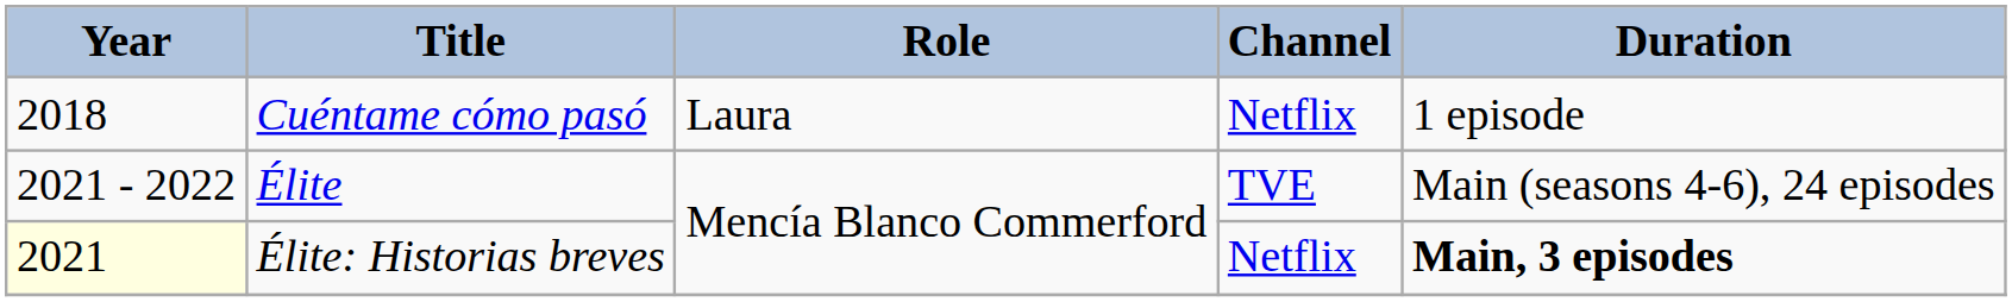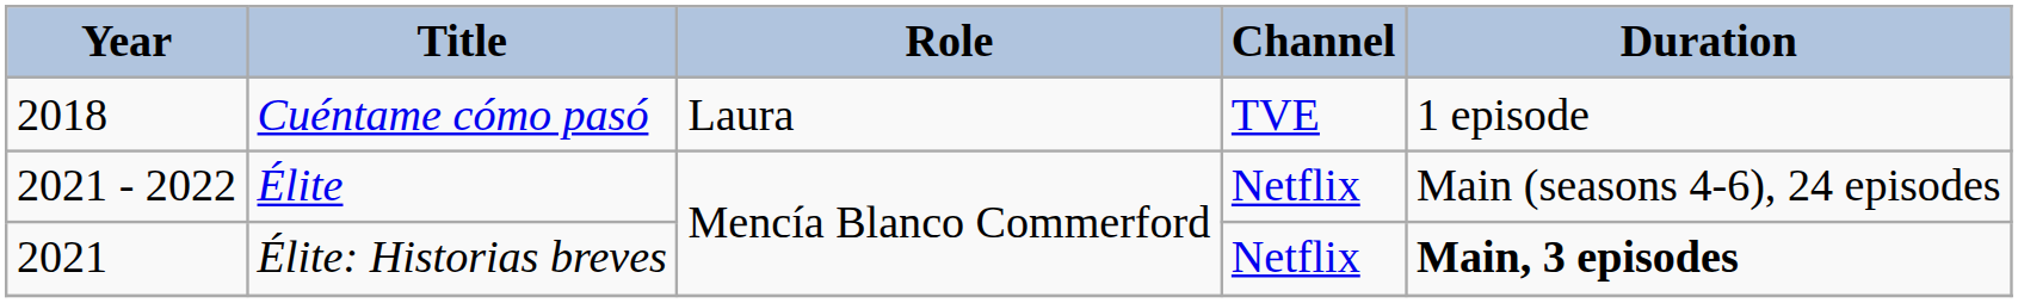Cuéntame cómo pasó | Channel: Netflix -> TVE
Élite | Channel: TVE -> Netflix
Élite: Historias breves | Year: lightyellow background -> no background
